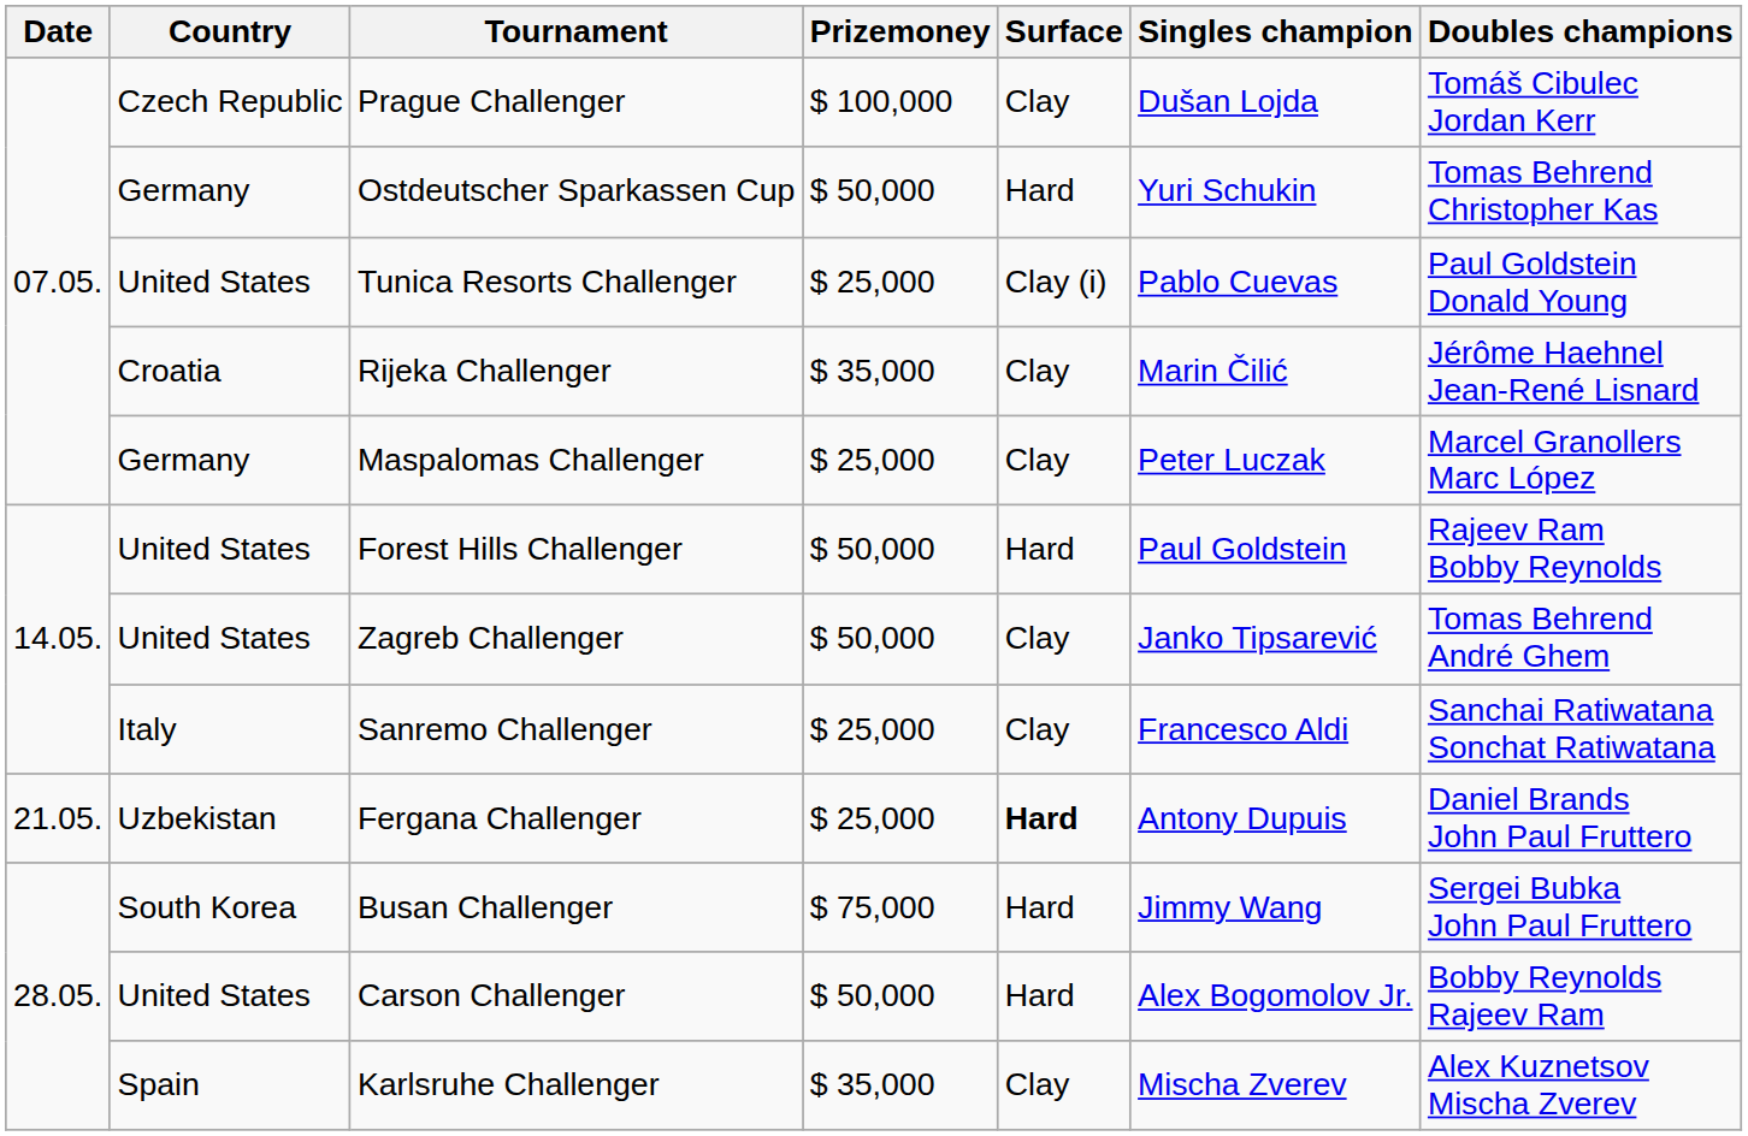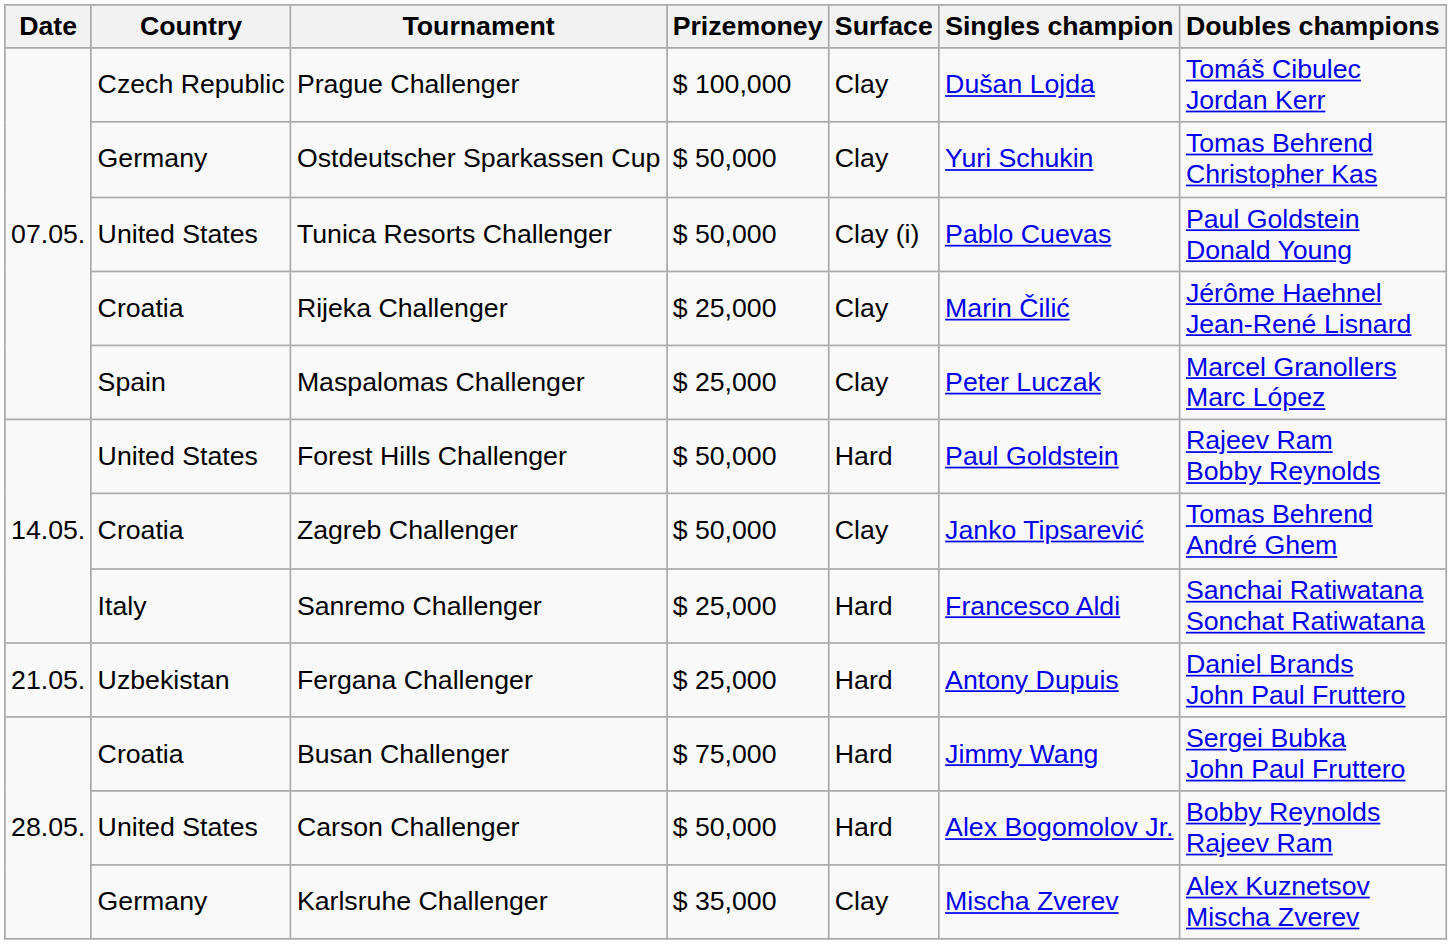Ostdeutscher Sparkassen Cup | Surface: Hard -> Clay
Tunica Resorts Challenger | Prizemoney: $ 25,000 -> $ 50,000
Rijeka Challenger | Prizemoney: $ 35,000 -> $ 25,000
Maspalomas Challenger | Country: Germany -> Spain
Zagreb Challenger | Country: United States -> Croatia
Sanremo Challenger | Surface: Clay -> Hard
Fergana Challenger | Surface: bold -> normal
Busan Challenger | Country: South Korea -> Croatia
Karlsruhe Challenger | Country: Spain -> Germany
